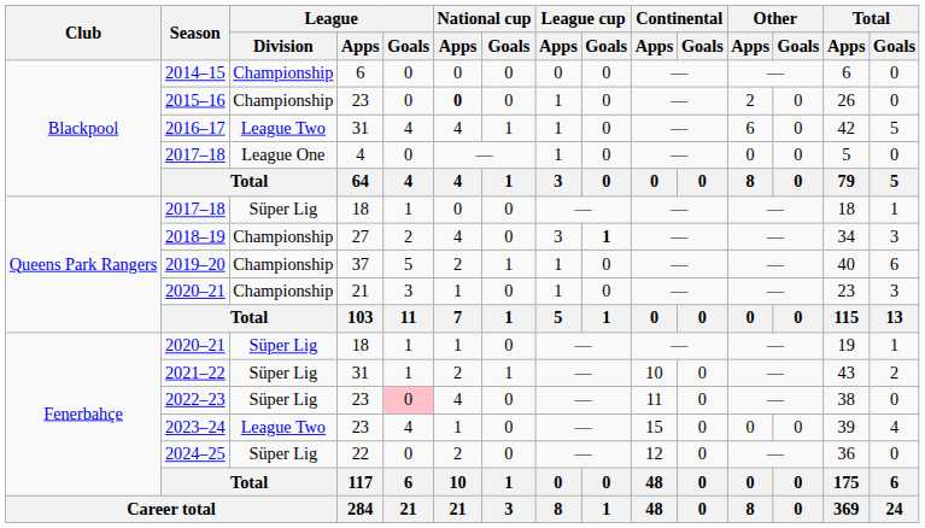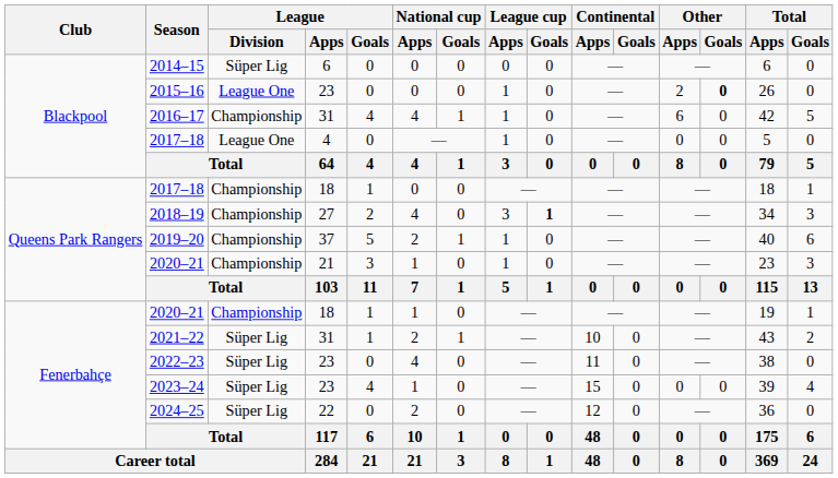2014–15 | League / Division: Championship -> Süper Lig
2015–16 | League / Division: Championship -> League One
2015–16 | National cup / Apps: bold -> normal
2015–16 | Other / Goals: normal -> bold
2016–17 | League / Division: League Two -> Championship
2017–18 / 18 | League / Division: Süper Lig -> Championship
2020–21 / 18 | League / Division: Süper Lig -> Championship
2022–23 | League / Goals: pink background -> no background
2023–24 | League / Division: League Two -> Süper Lig
